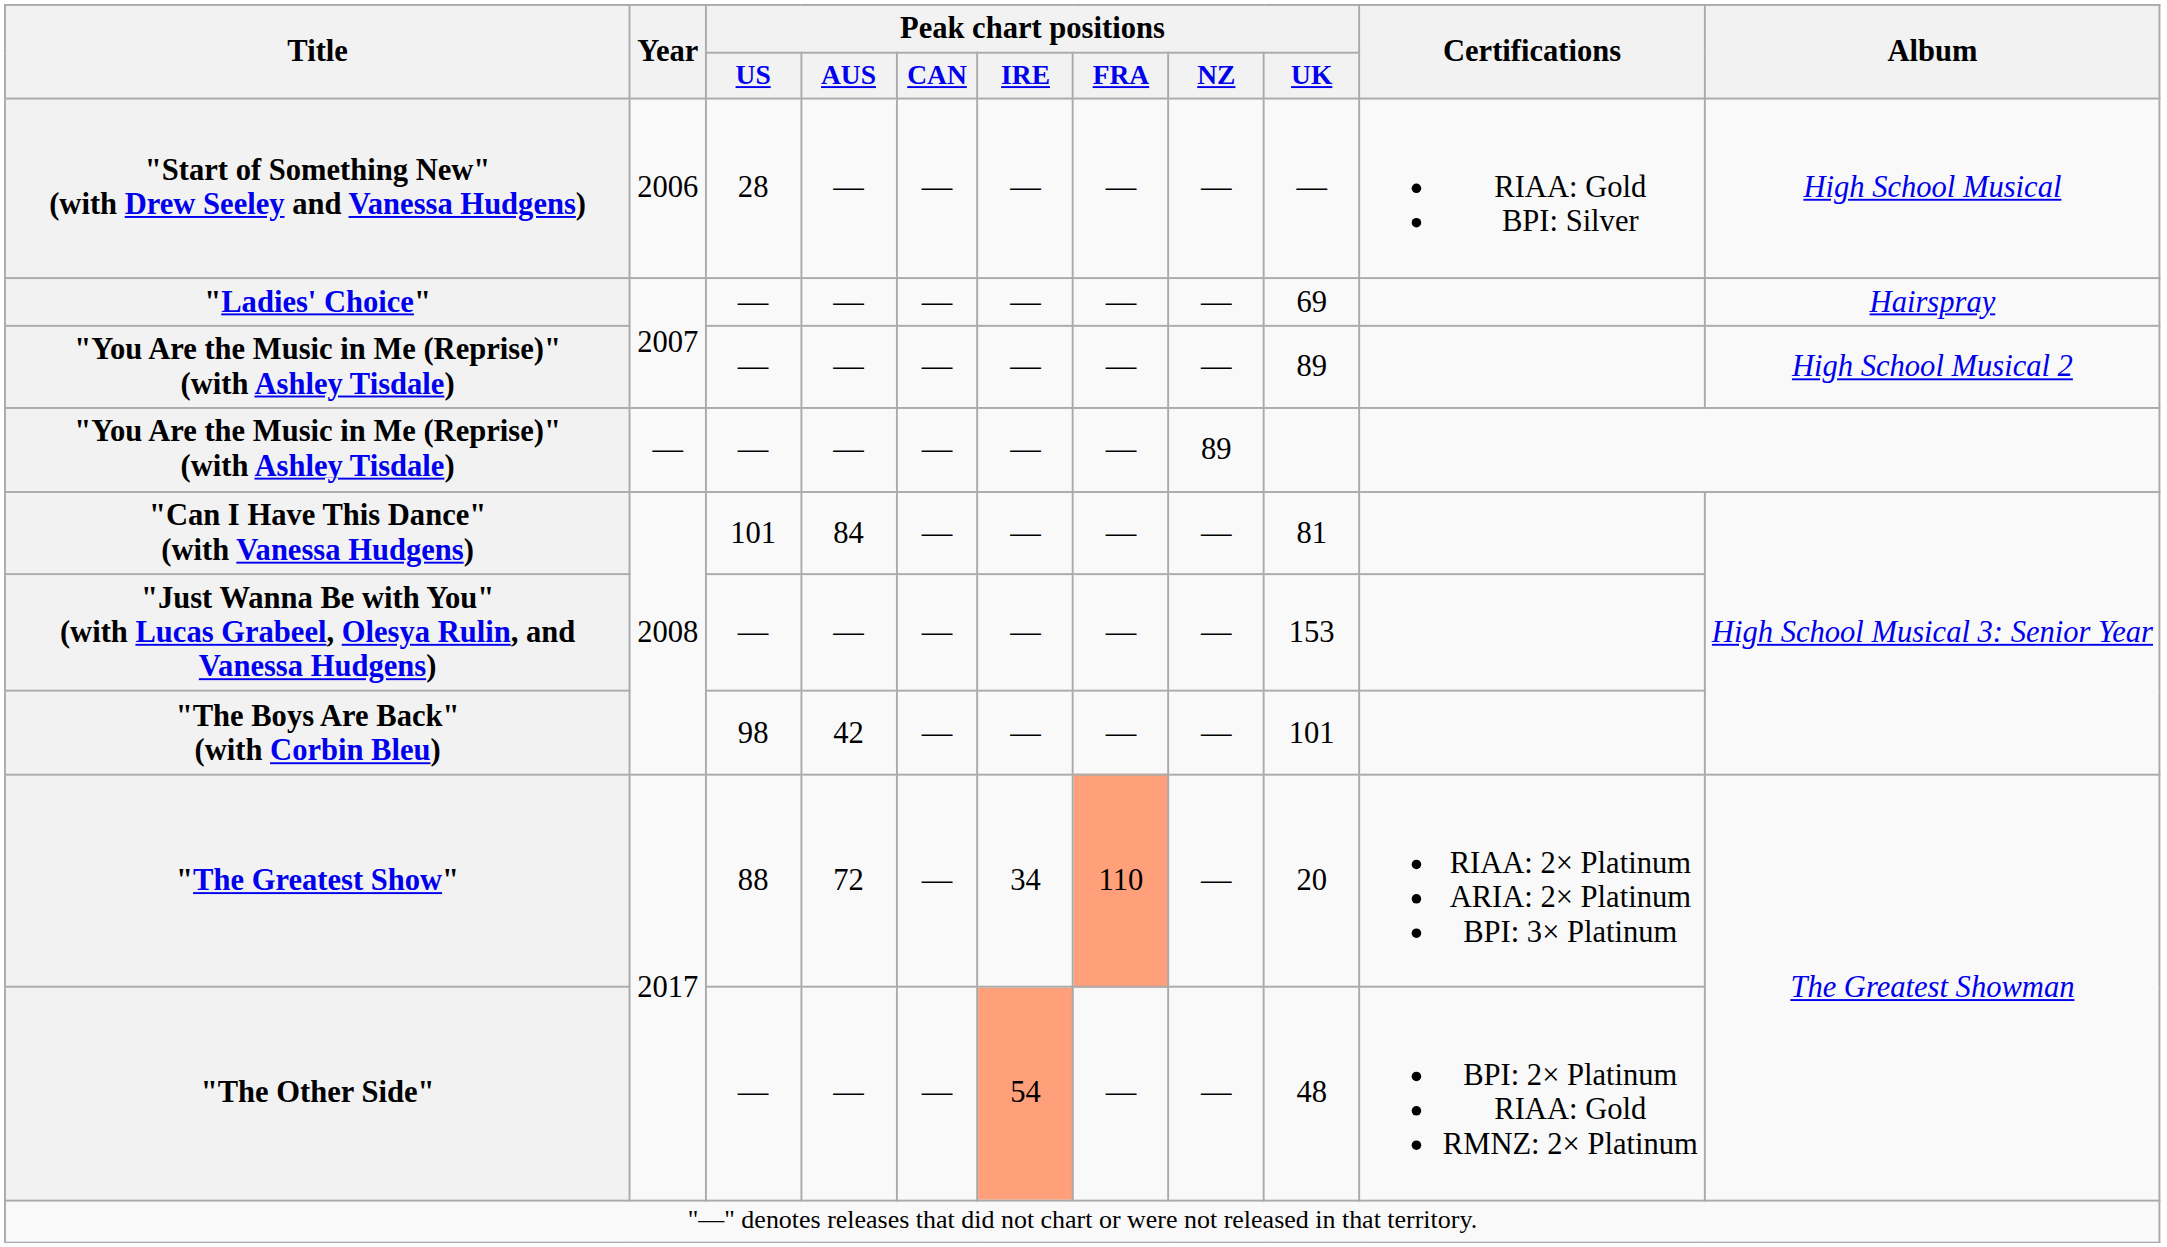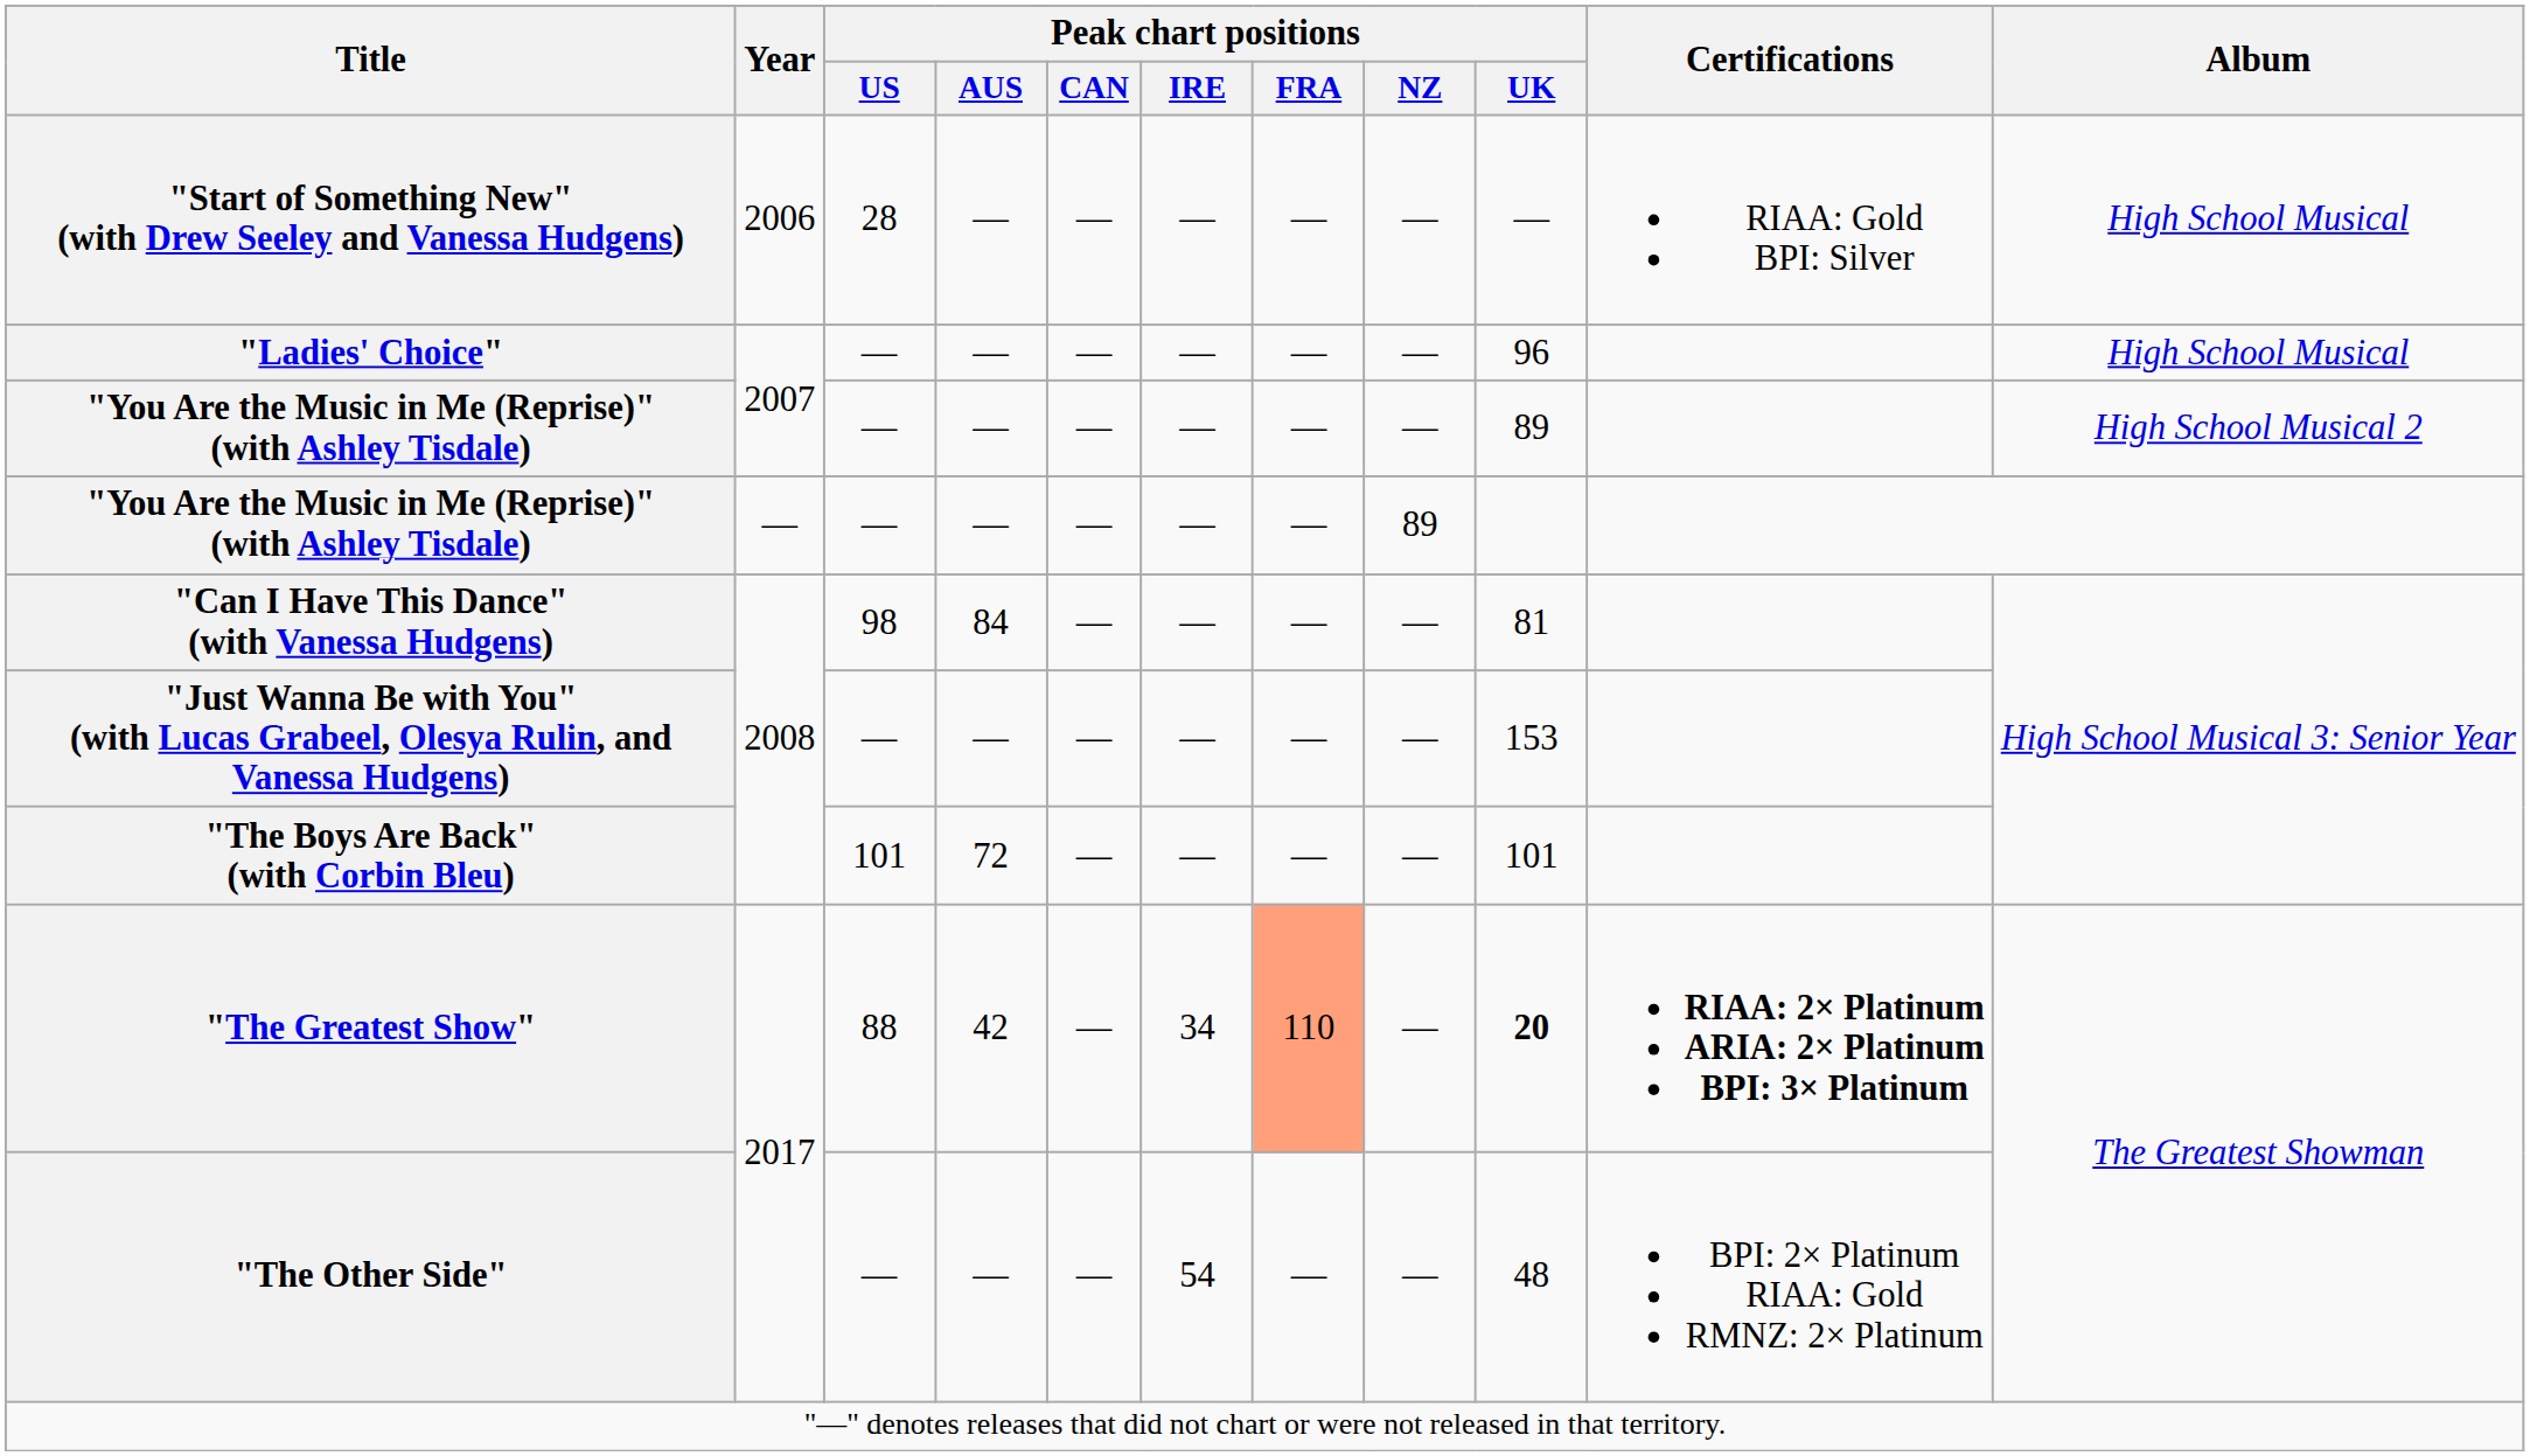"Ladies' Choice" | Peak chart positions / UK: 69 -> 96
"Ladies' Choice" | Album: Hairspray -> High School Musical
"Can I Have This Dance" (with Vanessa Hudgens) | Peak chart positions / US: 101 -> 98
"The Boys Are Back" (with Corbin Bleu) | Peak chart positions / US: 98 -> 101
"The Boys Are Back" (with Corbin Bleu) | Peak chart positions / AUS: 42 -> 72
"The Greatest Show" | Peak chart positions / AUS: 72 -> 42
"The Greatest Show" | Peak chart positions / UK: normal -> bold
"The Greatest Show" | Certifications: normal -> bold
"The Other Side" | Peak chart positions / IRE: lightsalmon background -> no background
